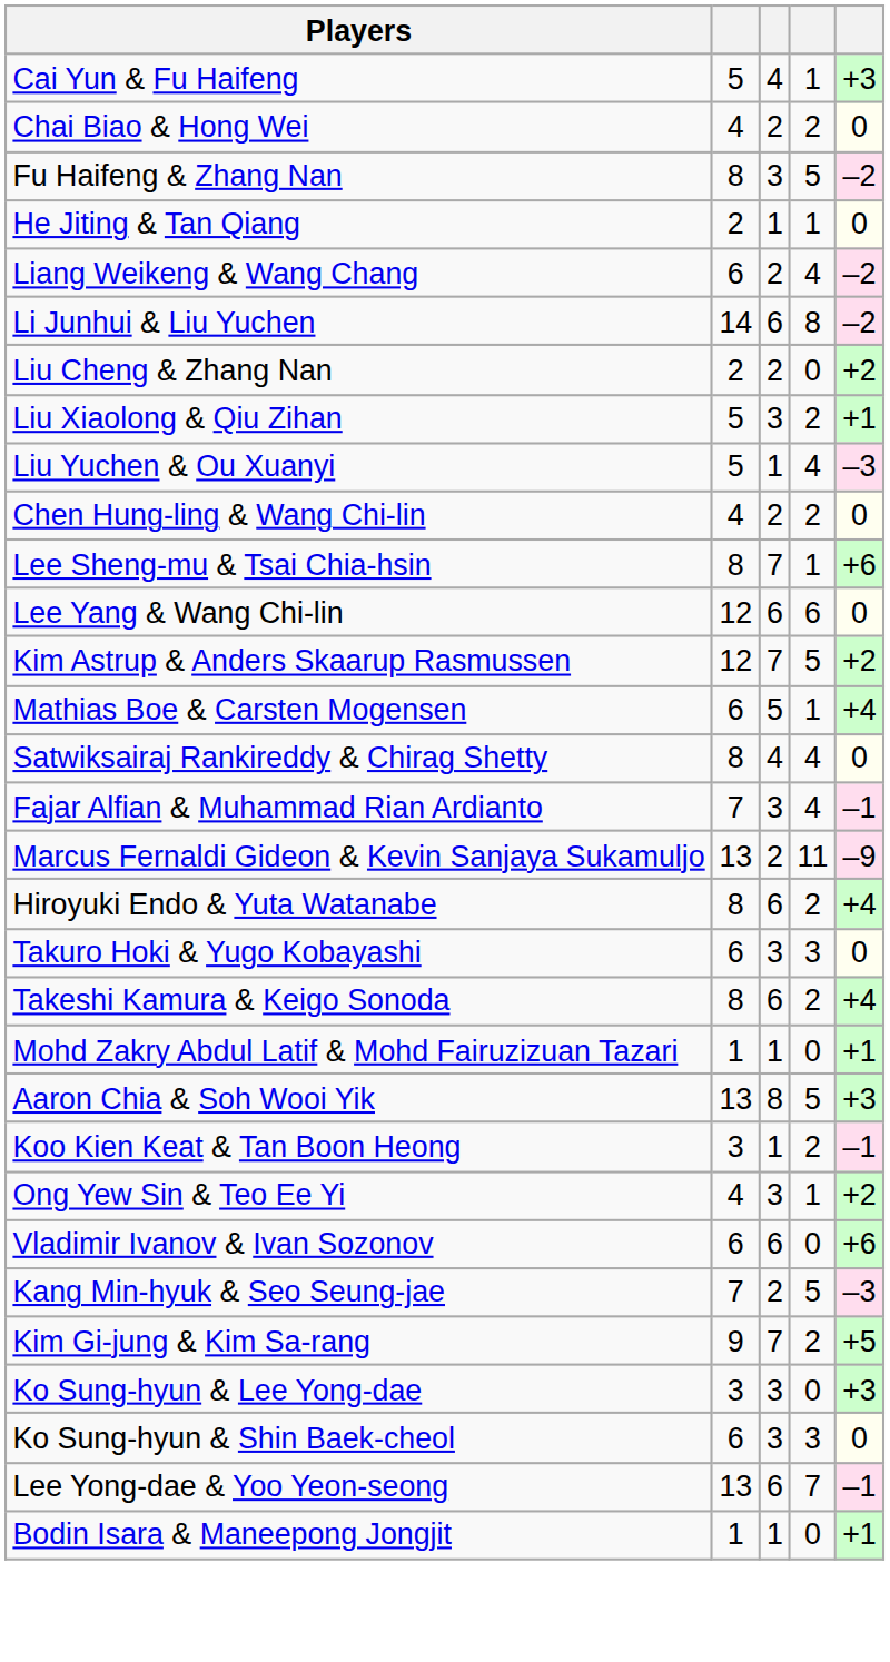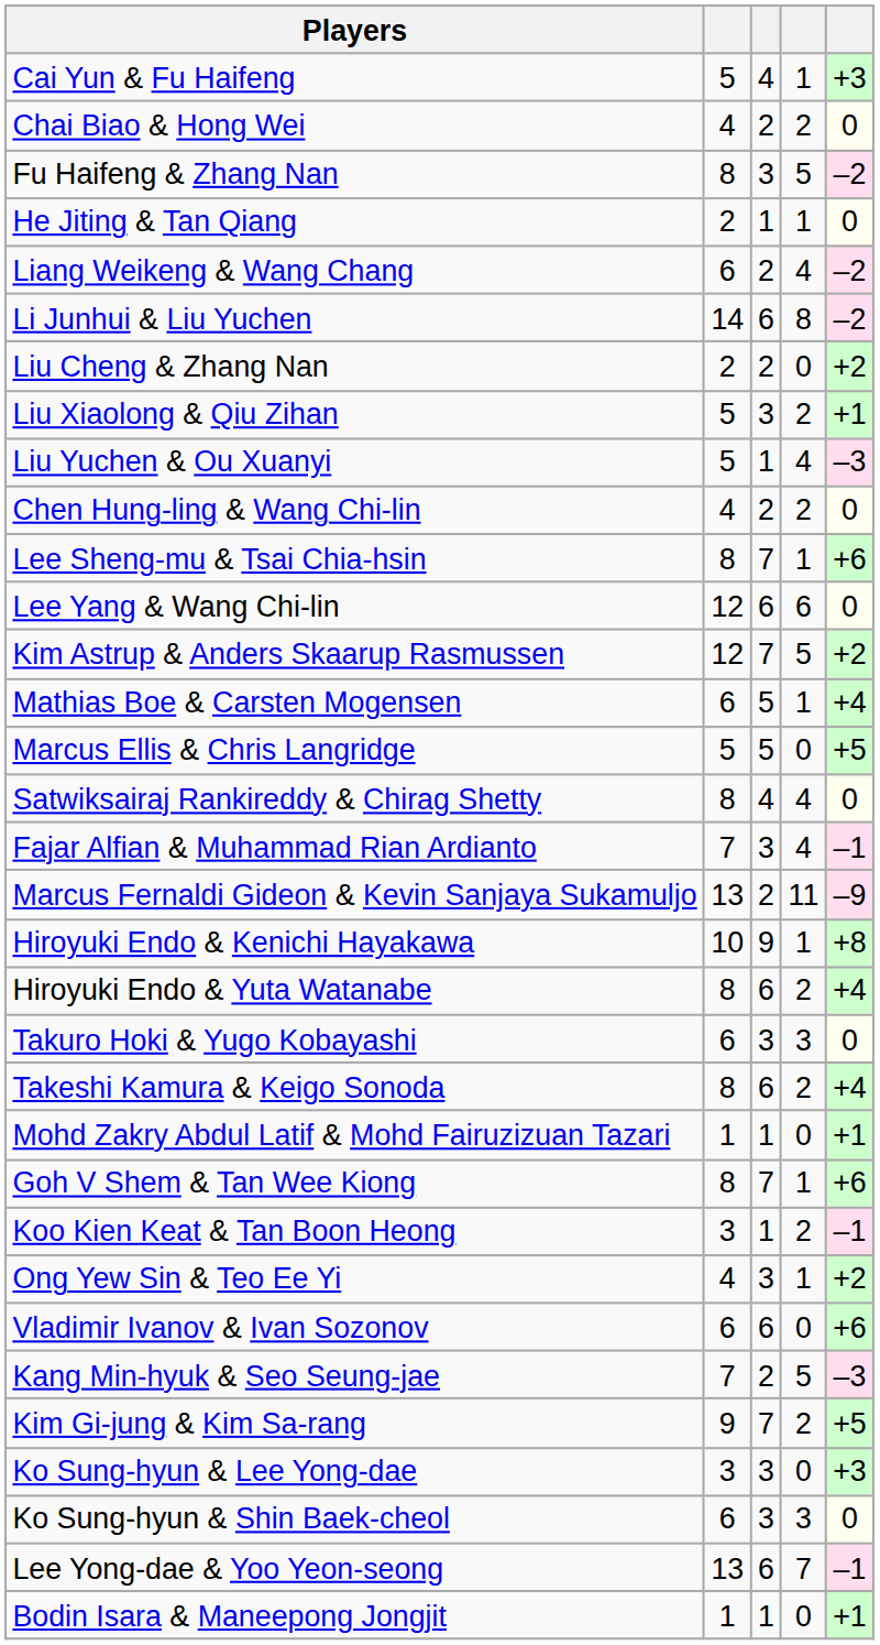+ row: Marcus Ellis & Chris Langridge | 5 | 5 | 0 | +5
+ row: Hiroyuki Endo & Kenichi Hayakawa | 10 | 9 | 1 | +8
- row: Aaron Chia & Soh Wooi Yik | 13 | 8 | 5 | +3
+ row: Goh V Shem & Tan Wee Kiong | 8 | 7 | 1 | +6
